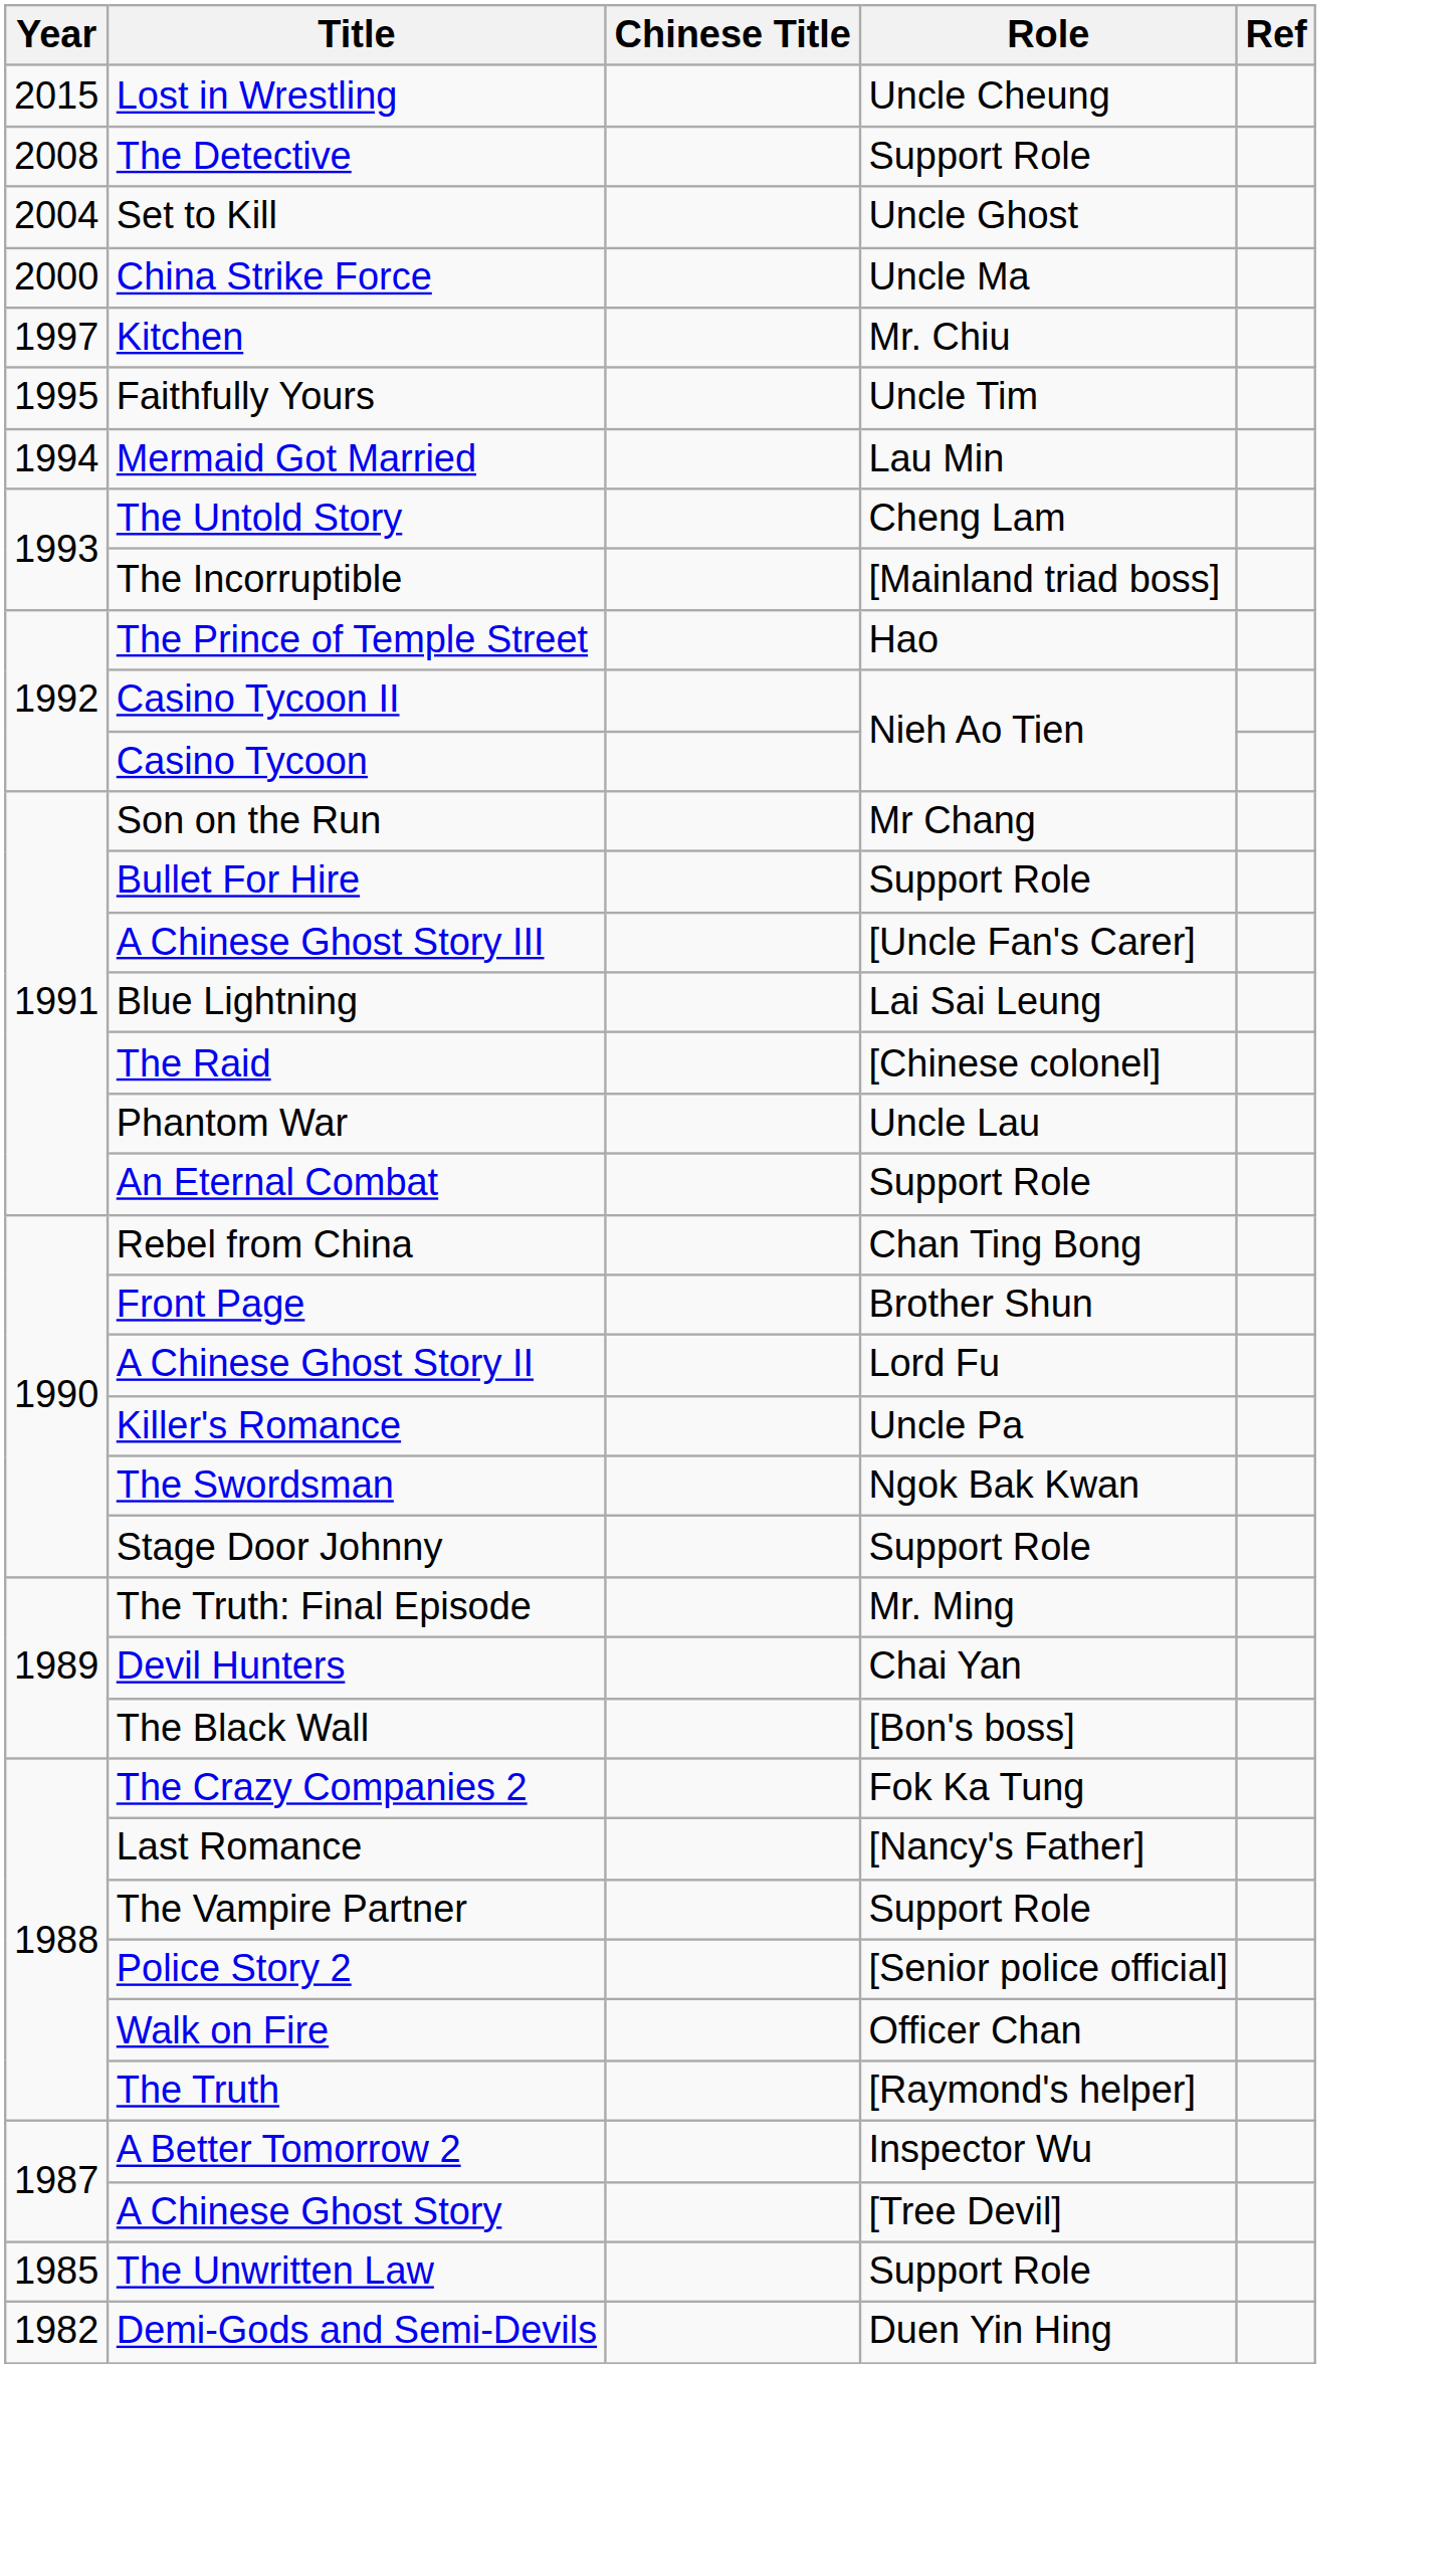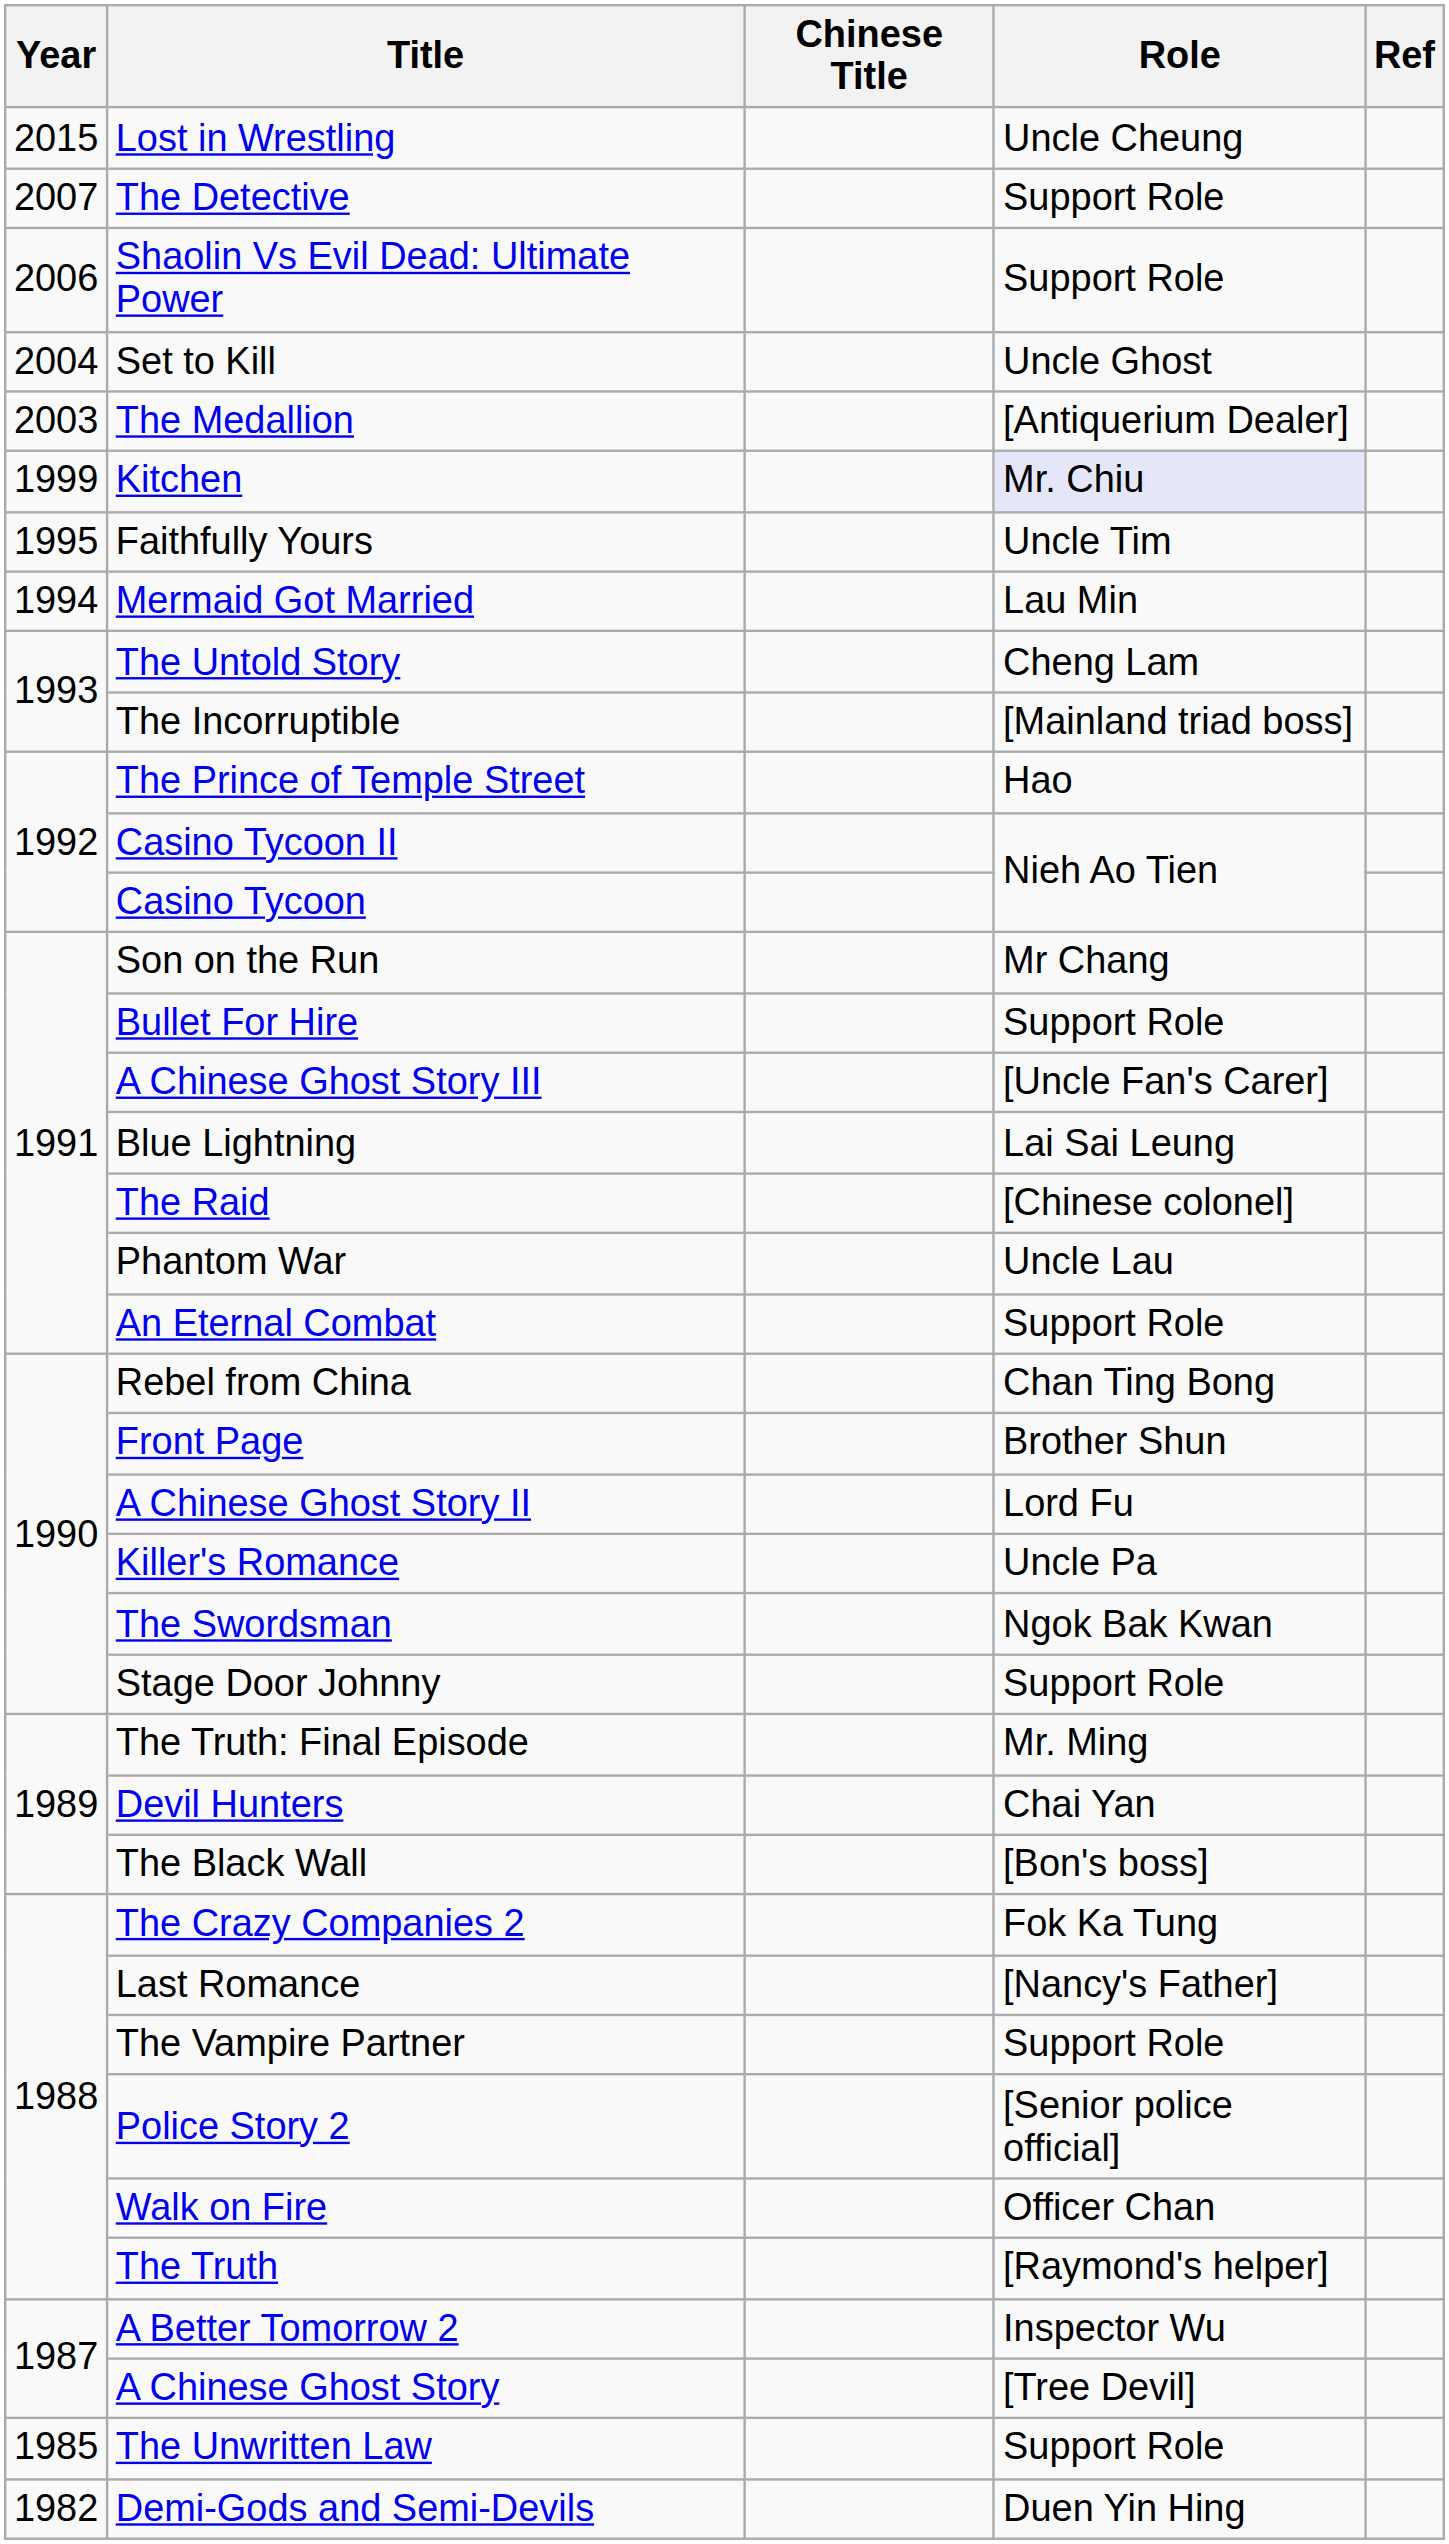The Detective | Year: 2008 -> 2007
+ row: 2006 | Shaolin Vs Evil Dead: Ultimate Power | Support Role
+ row: 2003 | The Medallion | [Antiquerium Dealer]
- row: 2000 | China Strike Force | Uncle Ma
Kitchen | Year: 1997 -> 1999
Kitchen | Role: no background -> lavender background
